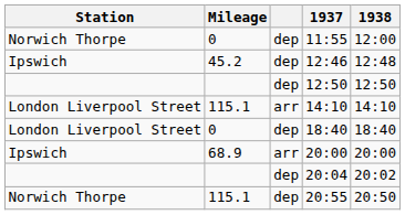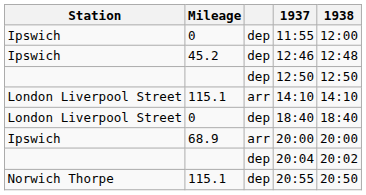11:55 | Station: Norwich Thorpe -> Ipswich
